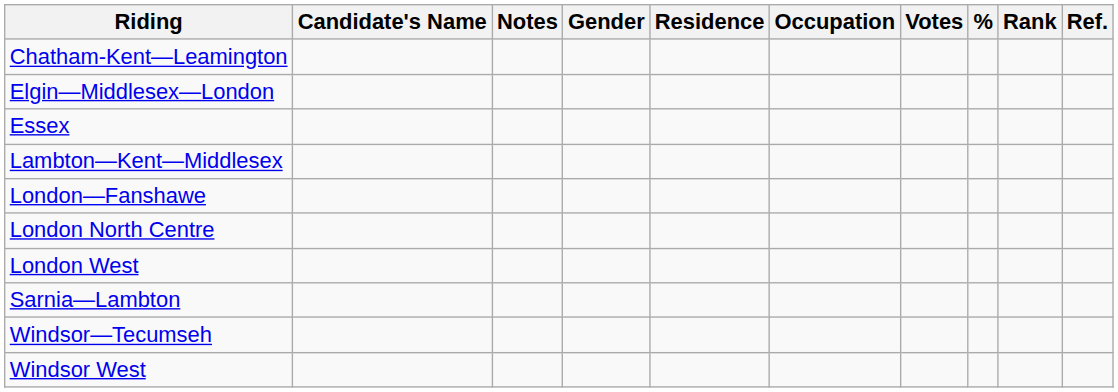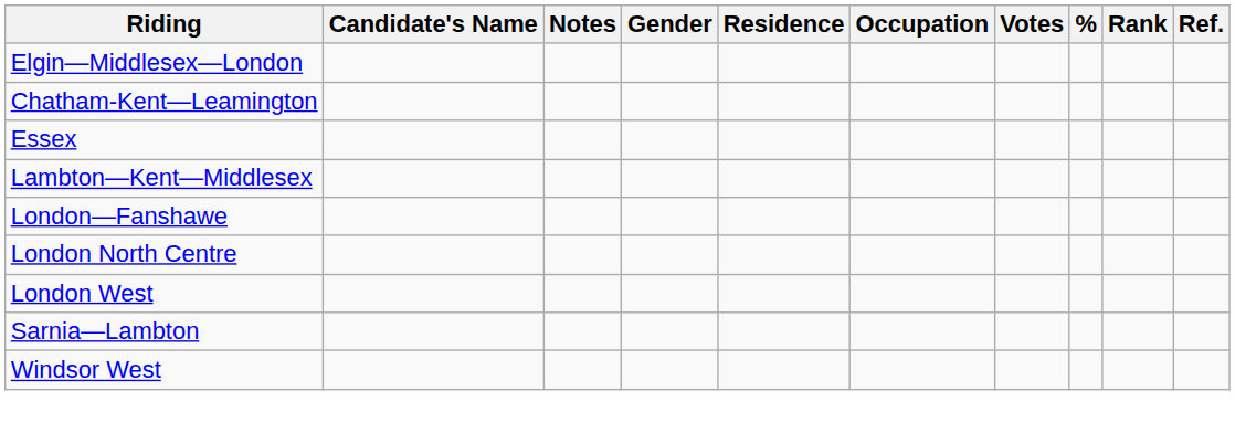rows swapped: Chatham-Kent—Leamington <-> Elgin—Middlesex—London
- row: Windsor—Tecumseh
